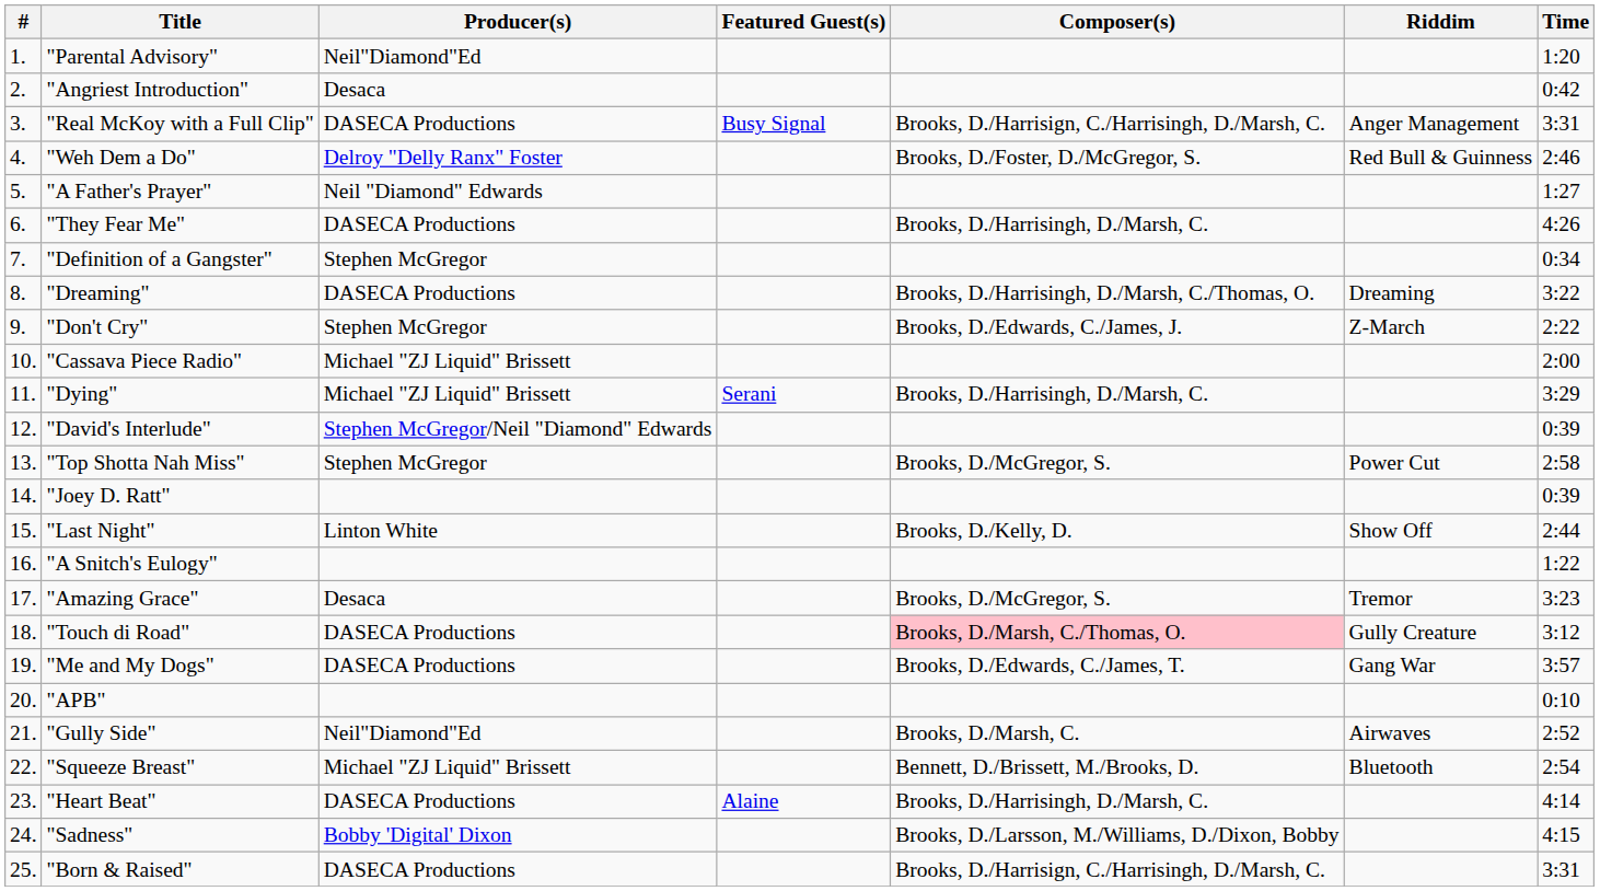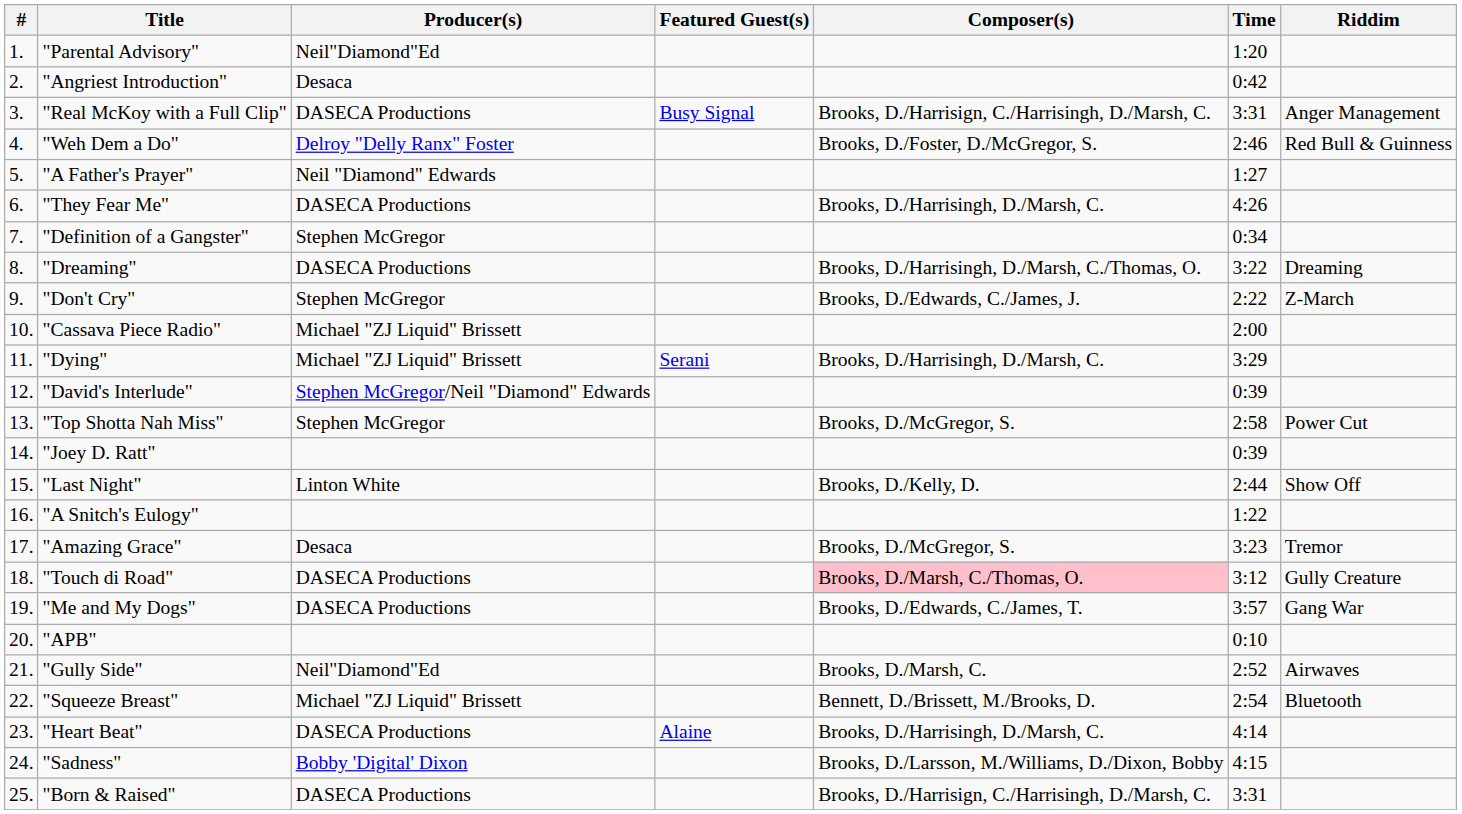columns swapped: Time <-> Riddim
